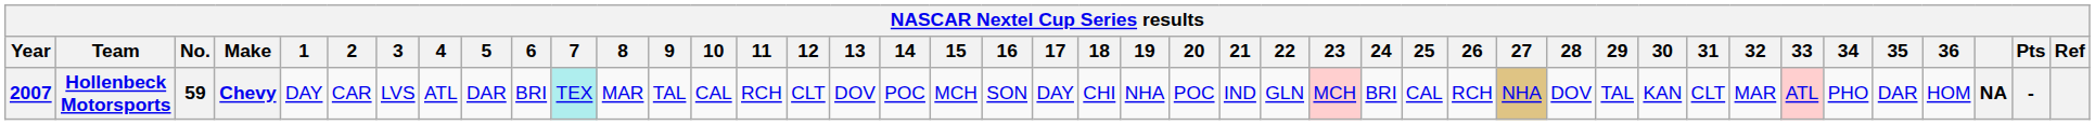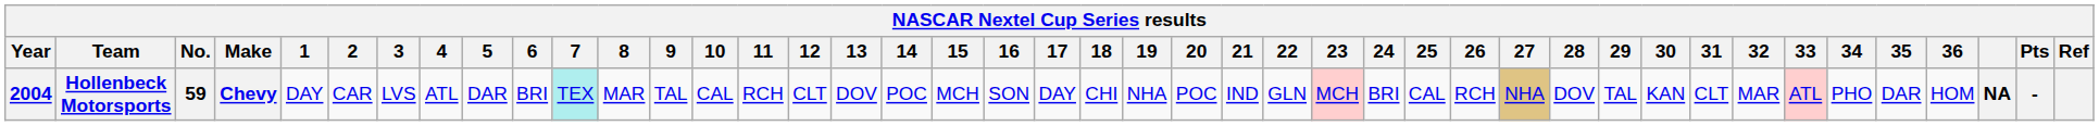Hollenbeck Motorsports | Year: 2007 -> 2004
